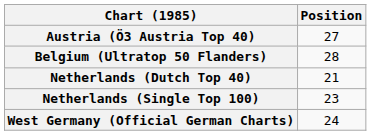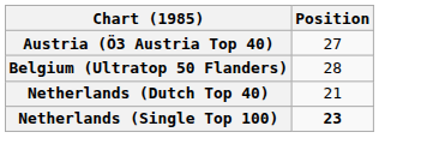Netherlands (Single Top 100) | Position: normal -> bold
- row: West Germany (Official German Charts) | 24
